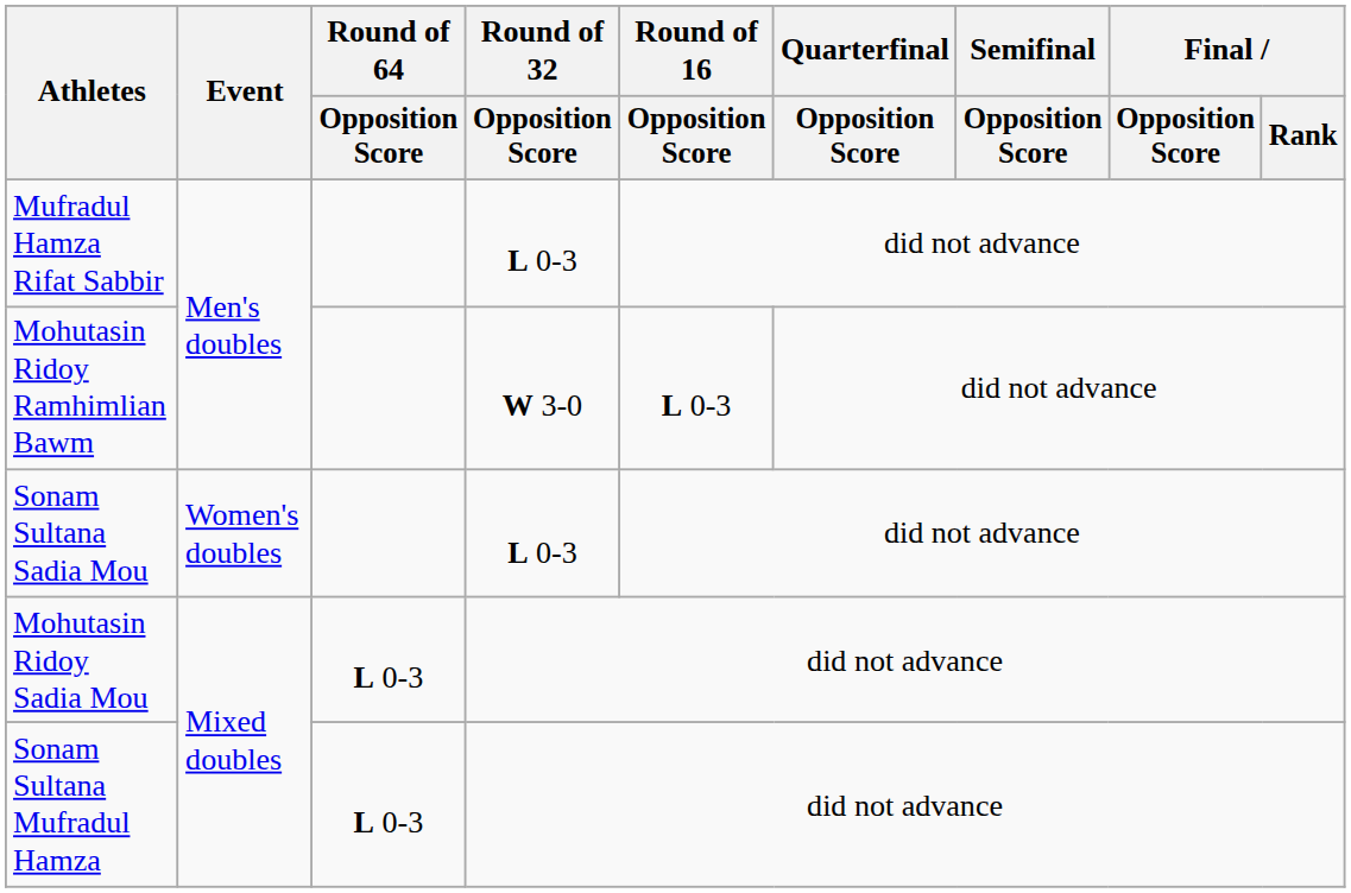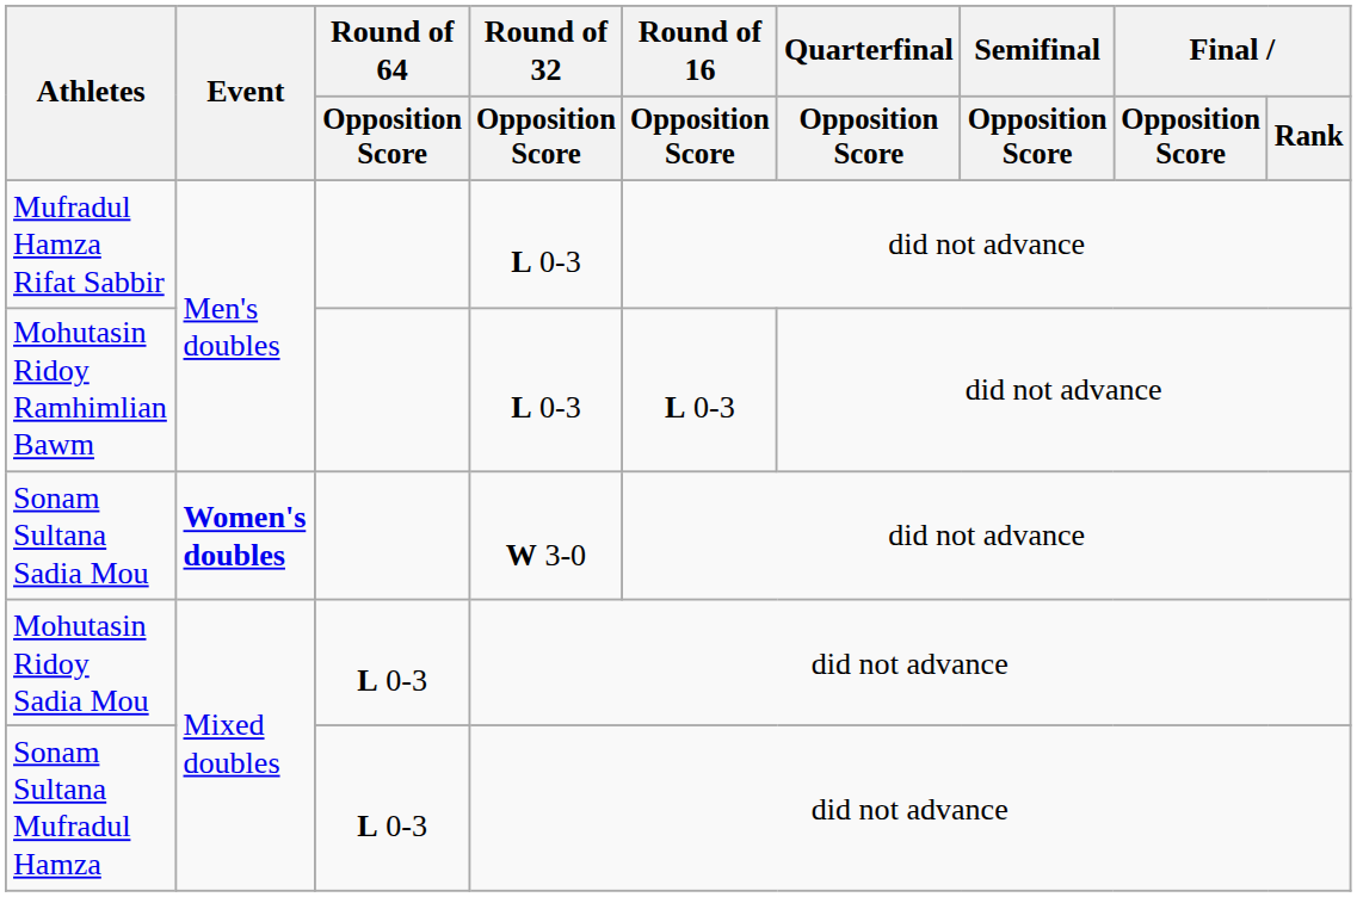Mohutasin Ridoy Ramhimlian Bawm | Round of 32 / Opposition Score: W 3-0 -> L 0-3
Sonam Sultana Sadia Mou | Event: normal -> bold
Sonam Sultana Sadia Mou | Round of 32 / Opposition Score: L 0-3 -> W 3-0
